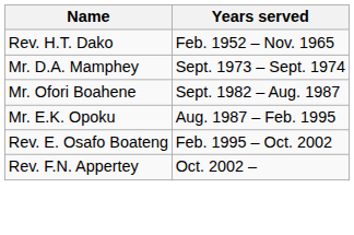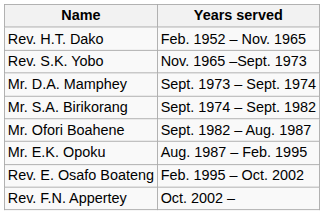+ row: Rev. S.K. Yobo | Nov. 1965 –Sept. 1973
+ row: Mr. S.A. Birikorang | Sept. 1974 – Sept. 1982
